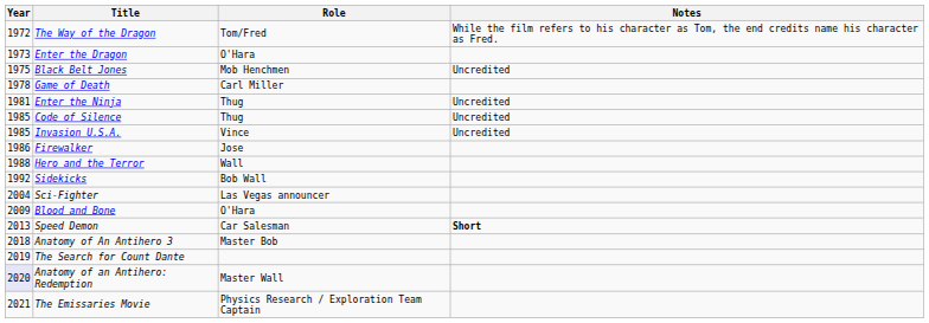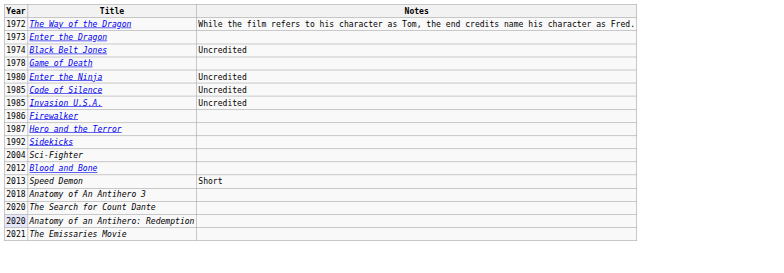- column: Role | Tom/Fred | O'Hara | Mob Henchmen | Carl Miller | Thug | Thug | Vince | Jose | Wall | Bob Wall | Las Vegas announcer | O'Hara | Car Salesman | Master Bob | Master Wall | Physics Research / Exploration Team Captain
Black Belt Jones | Year: 1975 -> 1974
Enter the Ninja | Year: 1981 -> 1980
Hero and the Terror | Year: 1988 -> 1987
Blood and Bone | Year: 2009 -> 2012
Speed Demon | Notes: bold -> normal
The Search for Count Dante | Year: 2019 -> 2020
